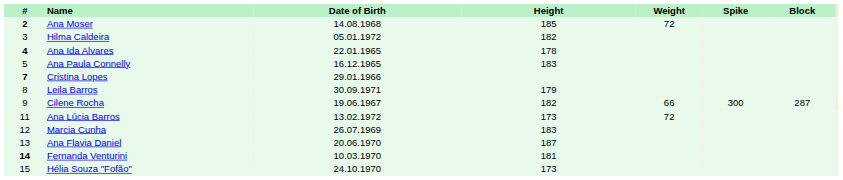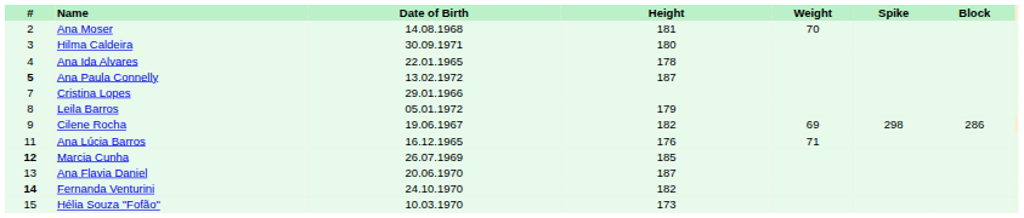Ana Moser | #: bold -> normal
Ana Moser | Height: 185 -> 181
Ana Moser | Weight: 72 -> 70
Hilma Caldeira | Date of Birth: 05.01.1972 -> 30.09.1971
Hilma Caldeira | Height: 182 -> 180
Ana Ida Alvares | #: bold -> normal
Ana Paula Connelly | #: normal -> bold
Ana Paula Connelly | Date of Birth: 16.12.1965 -> 13.02.1972
Ana Paula Connelly | Height: 183 -> 187
Cristina Lopes | #: bold -> normal
Leila Barros | Date of Birth: 30.09.1971 -> 05.01.1972
Cilene Rocha | Weight: 66 -> 69
Cilene Rocha | Spike: 300 -> 298
Cilene Rocha | Block: 287 -> 286
Ana Lúcia Barros | Date of Birth: 13.02.1972 -> 16.12.1965
Ana Lúcia Barros | Height: 173 -> 176
Ana Lúcia Barros | Weight: 72 -> 71
Marcia Cunha | #: normal -> bold
Marcia Cunha | Height: 183 -> 185
Fernanda Venturini | Date of Birth: 10.03.1970 -> 24.10.1970
Fernanda Venturini | Height: 181 -> 182
Hélia Souza "Fofão" | Date of Birth: 24.10.1970 -> 10.03.1970
